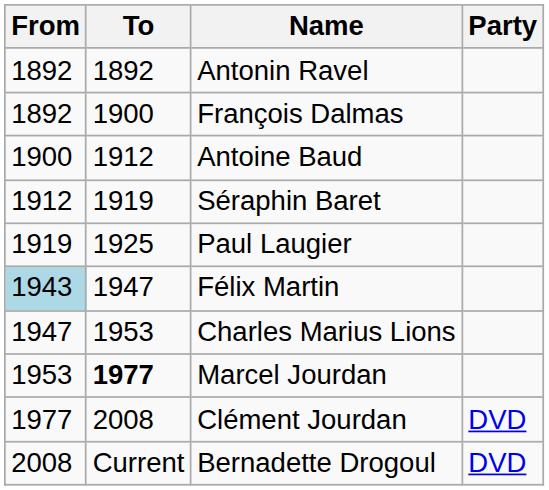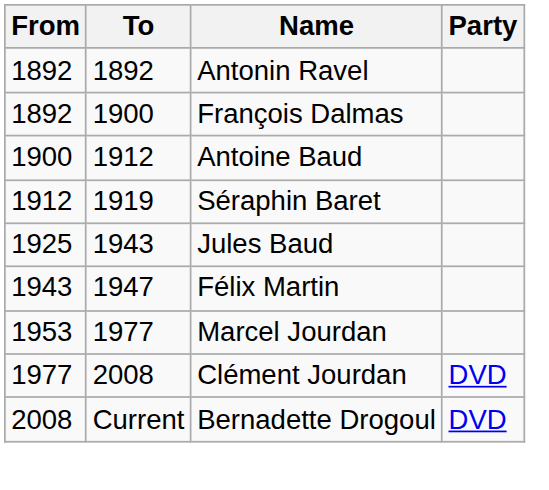- row: 1919 | 1925 | Paul Laugier
+ row: 1925 | 1943 | Jules Baud
Félix Martin | From: lightblue background -> no background
- row: 1947 | 1953 | Charles Marius Lions
Marcel Jourdan | To: bold -> normal
